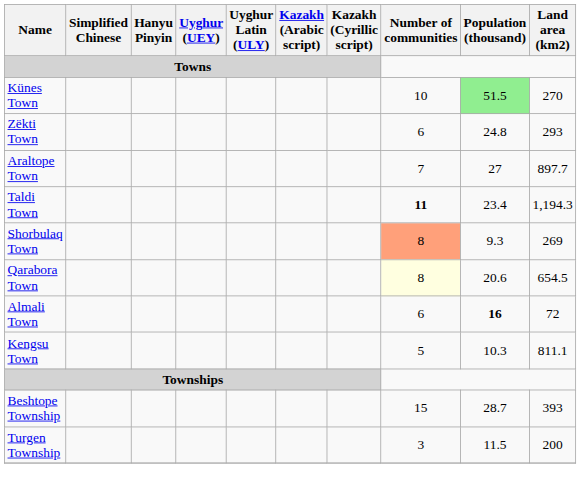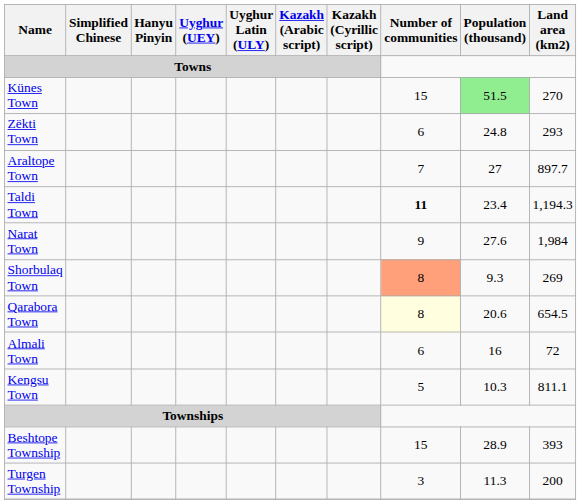Künes Town | Number of communities: 10 -> 15
+ row: Narat Town | 9 | 27.6 | 1,984
Almali Town | Population (thousand): bold -> normal
Beshtope Township | Population (thousand): 28.7 -> 28.9
Turgen Township | Population (thousand): 11.5 -> 11.3
